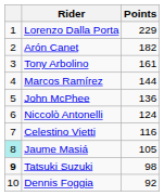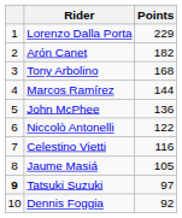Tony Arbolino | Points: 161 -> 168
Niccolò Antonelli | Points: 124 -> 122
Jaume Masiá | column 1: paleturquoise background -> no background
Tatsuki Suzuki | Points: 98 -> 97
